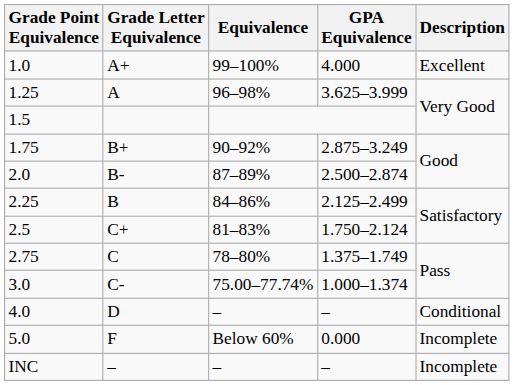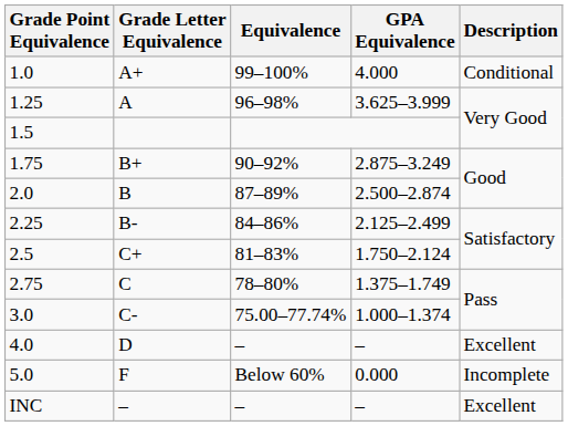1.0 | Description: Excellent -> Conditional
2.0 | Grade Letter Equivalence: B- -> B
2.25 | Grade Letter Equivalence: B -> B-
4.0 | Description: Conditional -> Excellent
INC | Description: Incomplete -> Excellent
